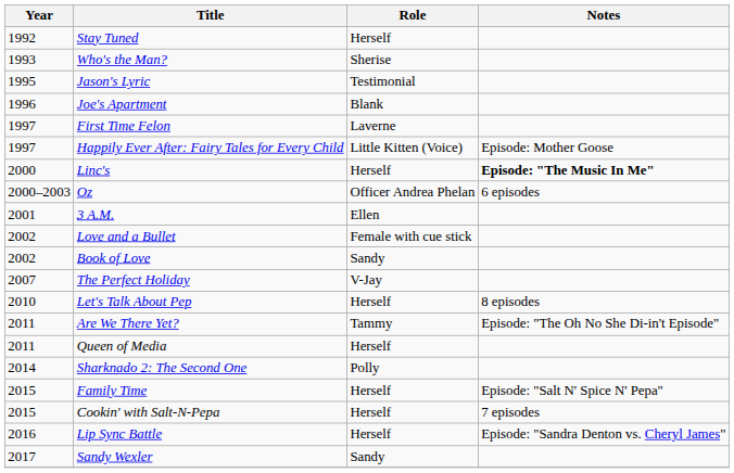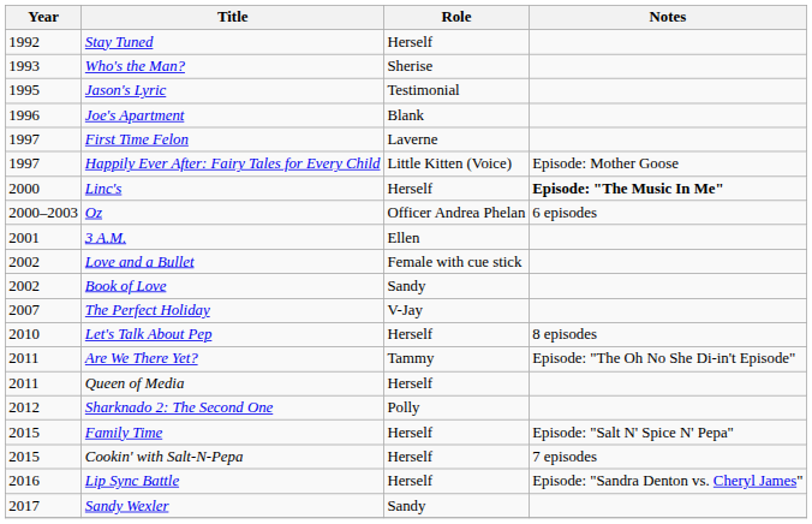Sharknado 2: The Second One | Year: 2014 -> 2012
